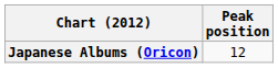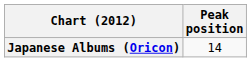Japanese Albums (Oricon) | Peak position: 12 -> 14
